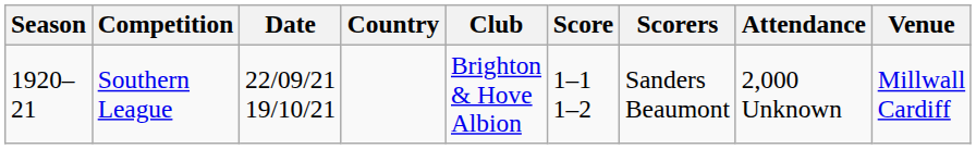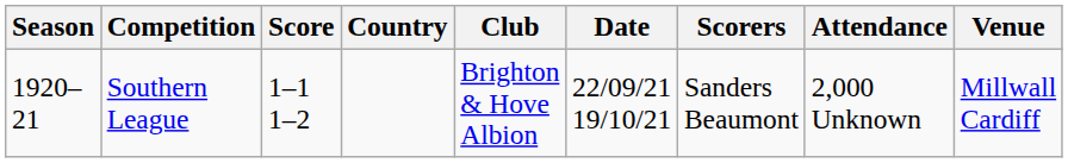columns swapped: Date <-> Score
